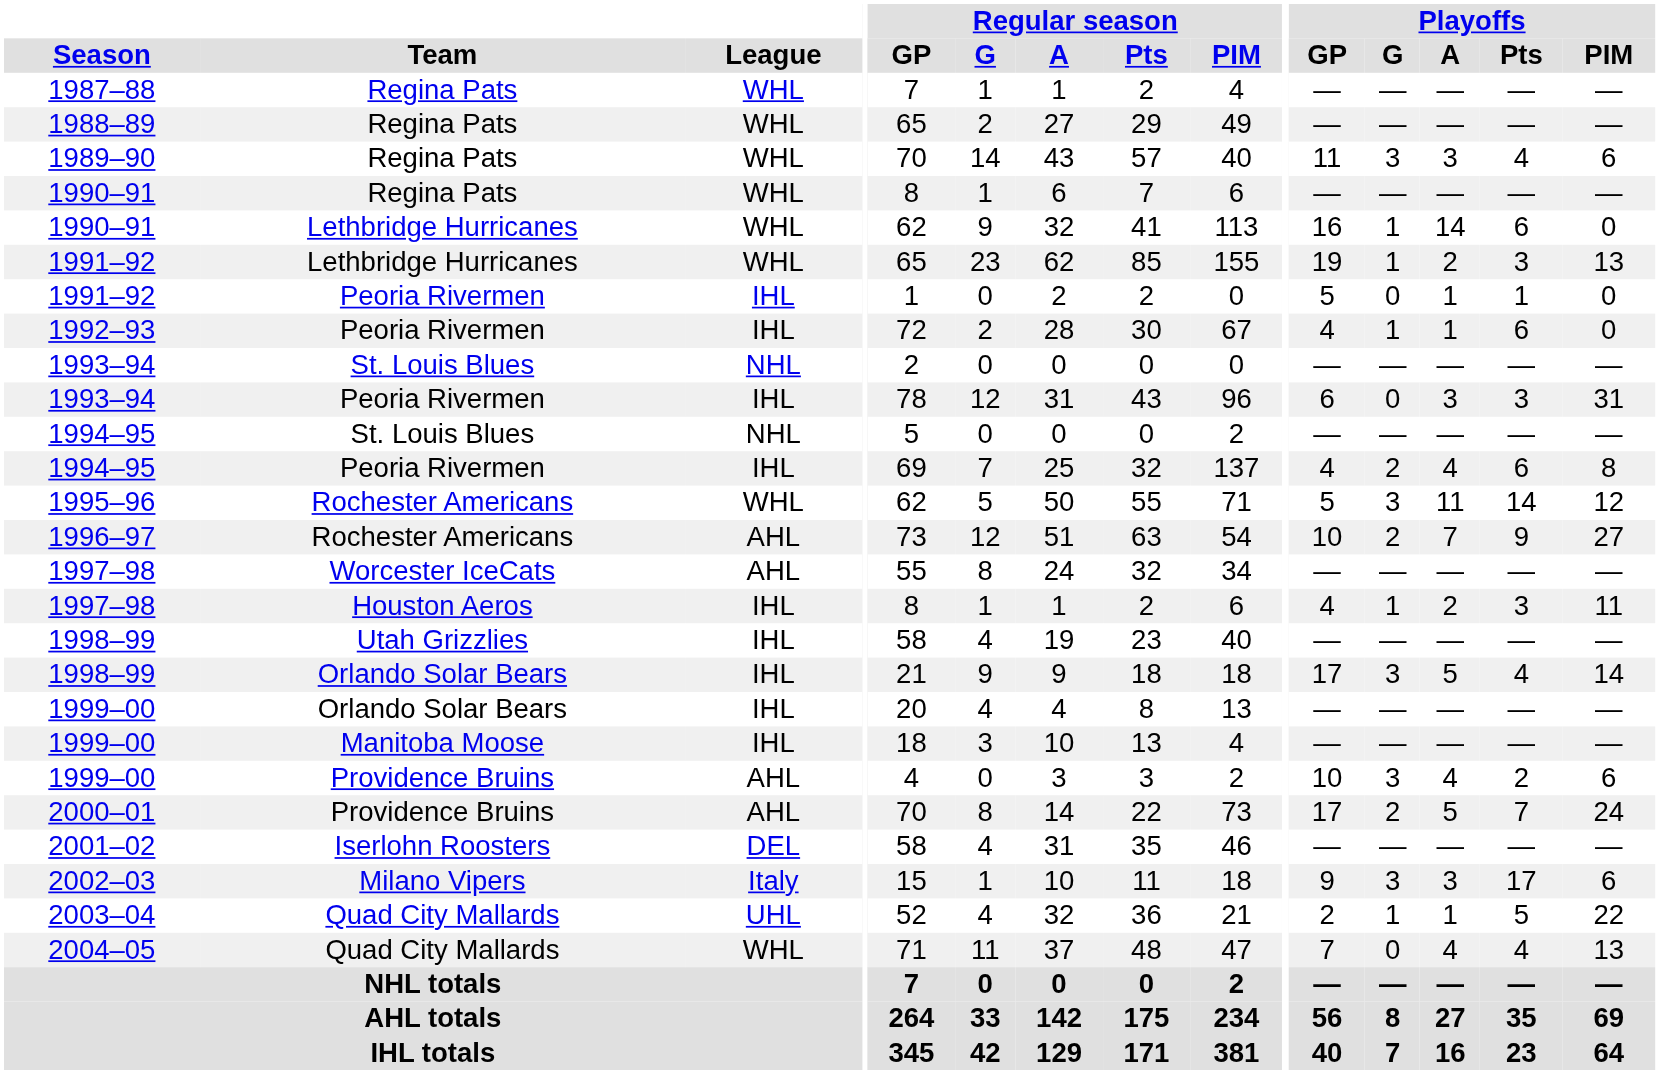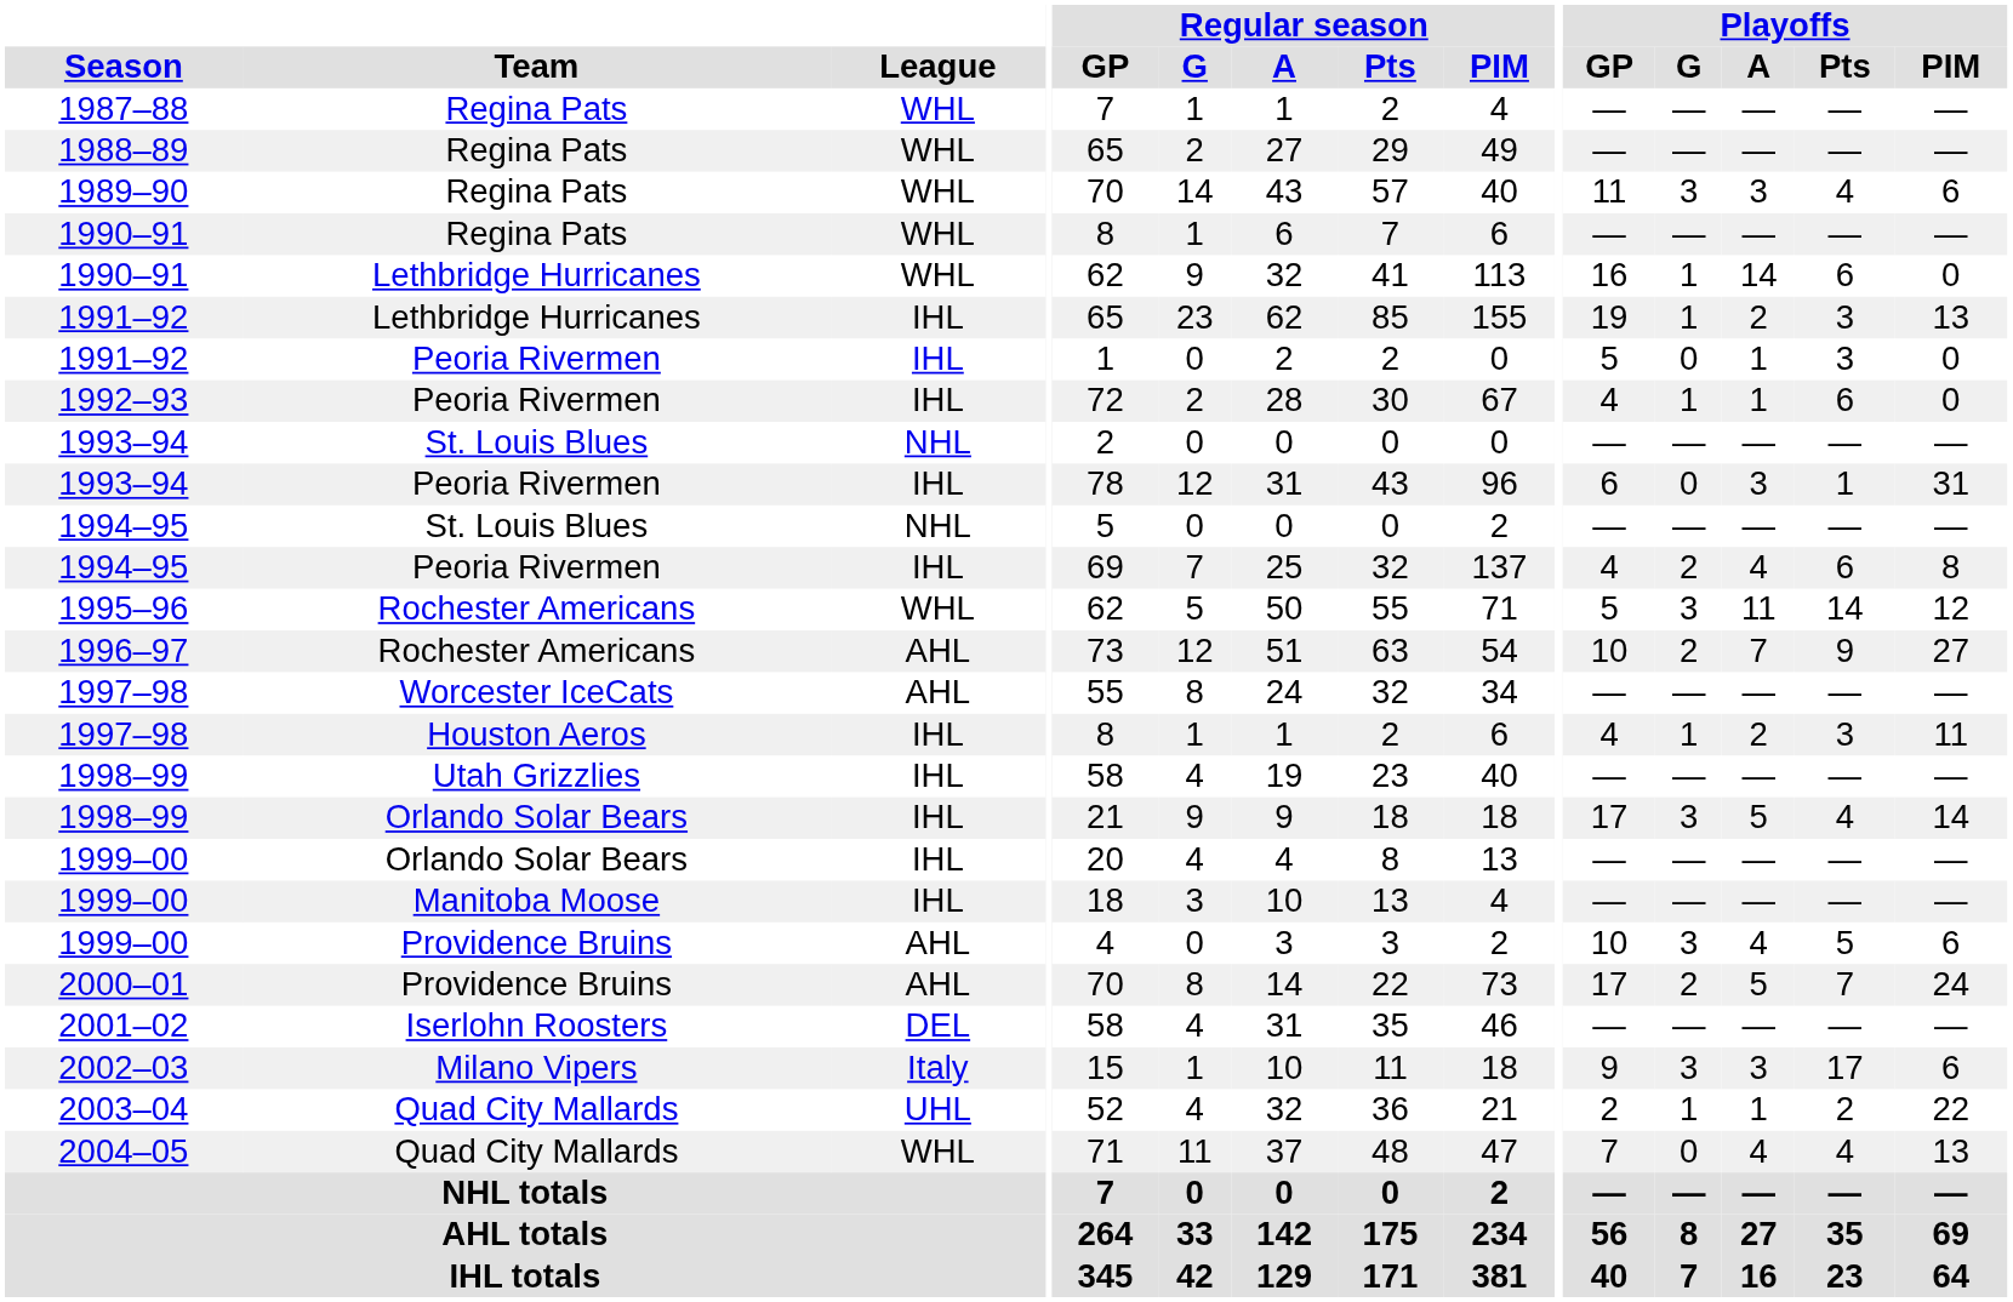1991–92 / Lethbridge Hurricanes | League: WHL -> IHL
1991–92 / Peoria Rivermen | Playoffs / Pts: 1 -> 3
1993–94 / Peoria Rivermen | Playoffs / Pts: 3 -> 1
1999–00 / Providence Bruins | Playoffs / Pts: 2 -> 5
2003–04 | Playoffs / Pts: 5 -> 2
